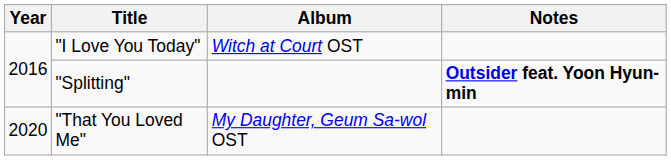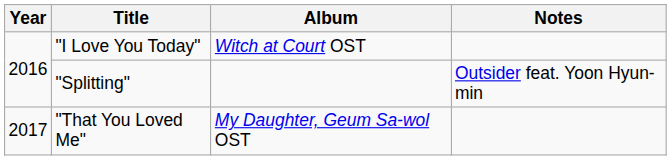"Splitting" | Notes: bold -> normal
"That You Loved Me" | Year: 2020 -> 2017
